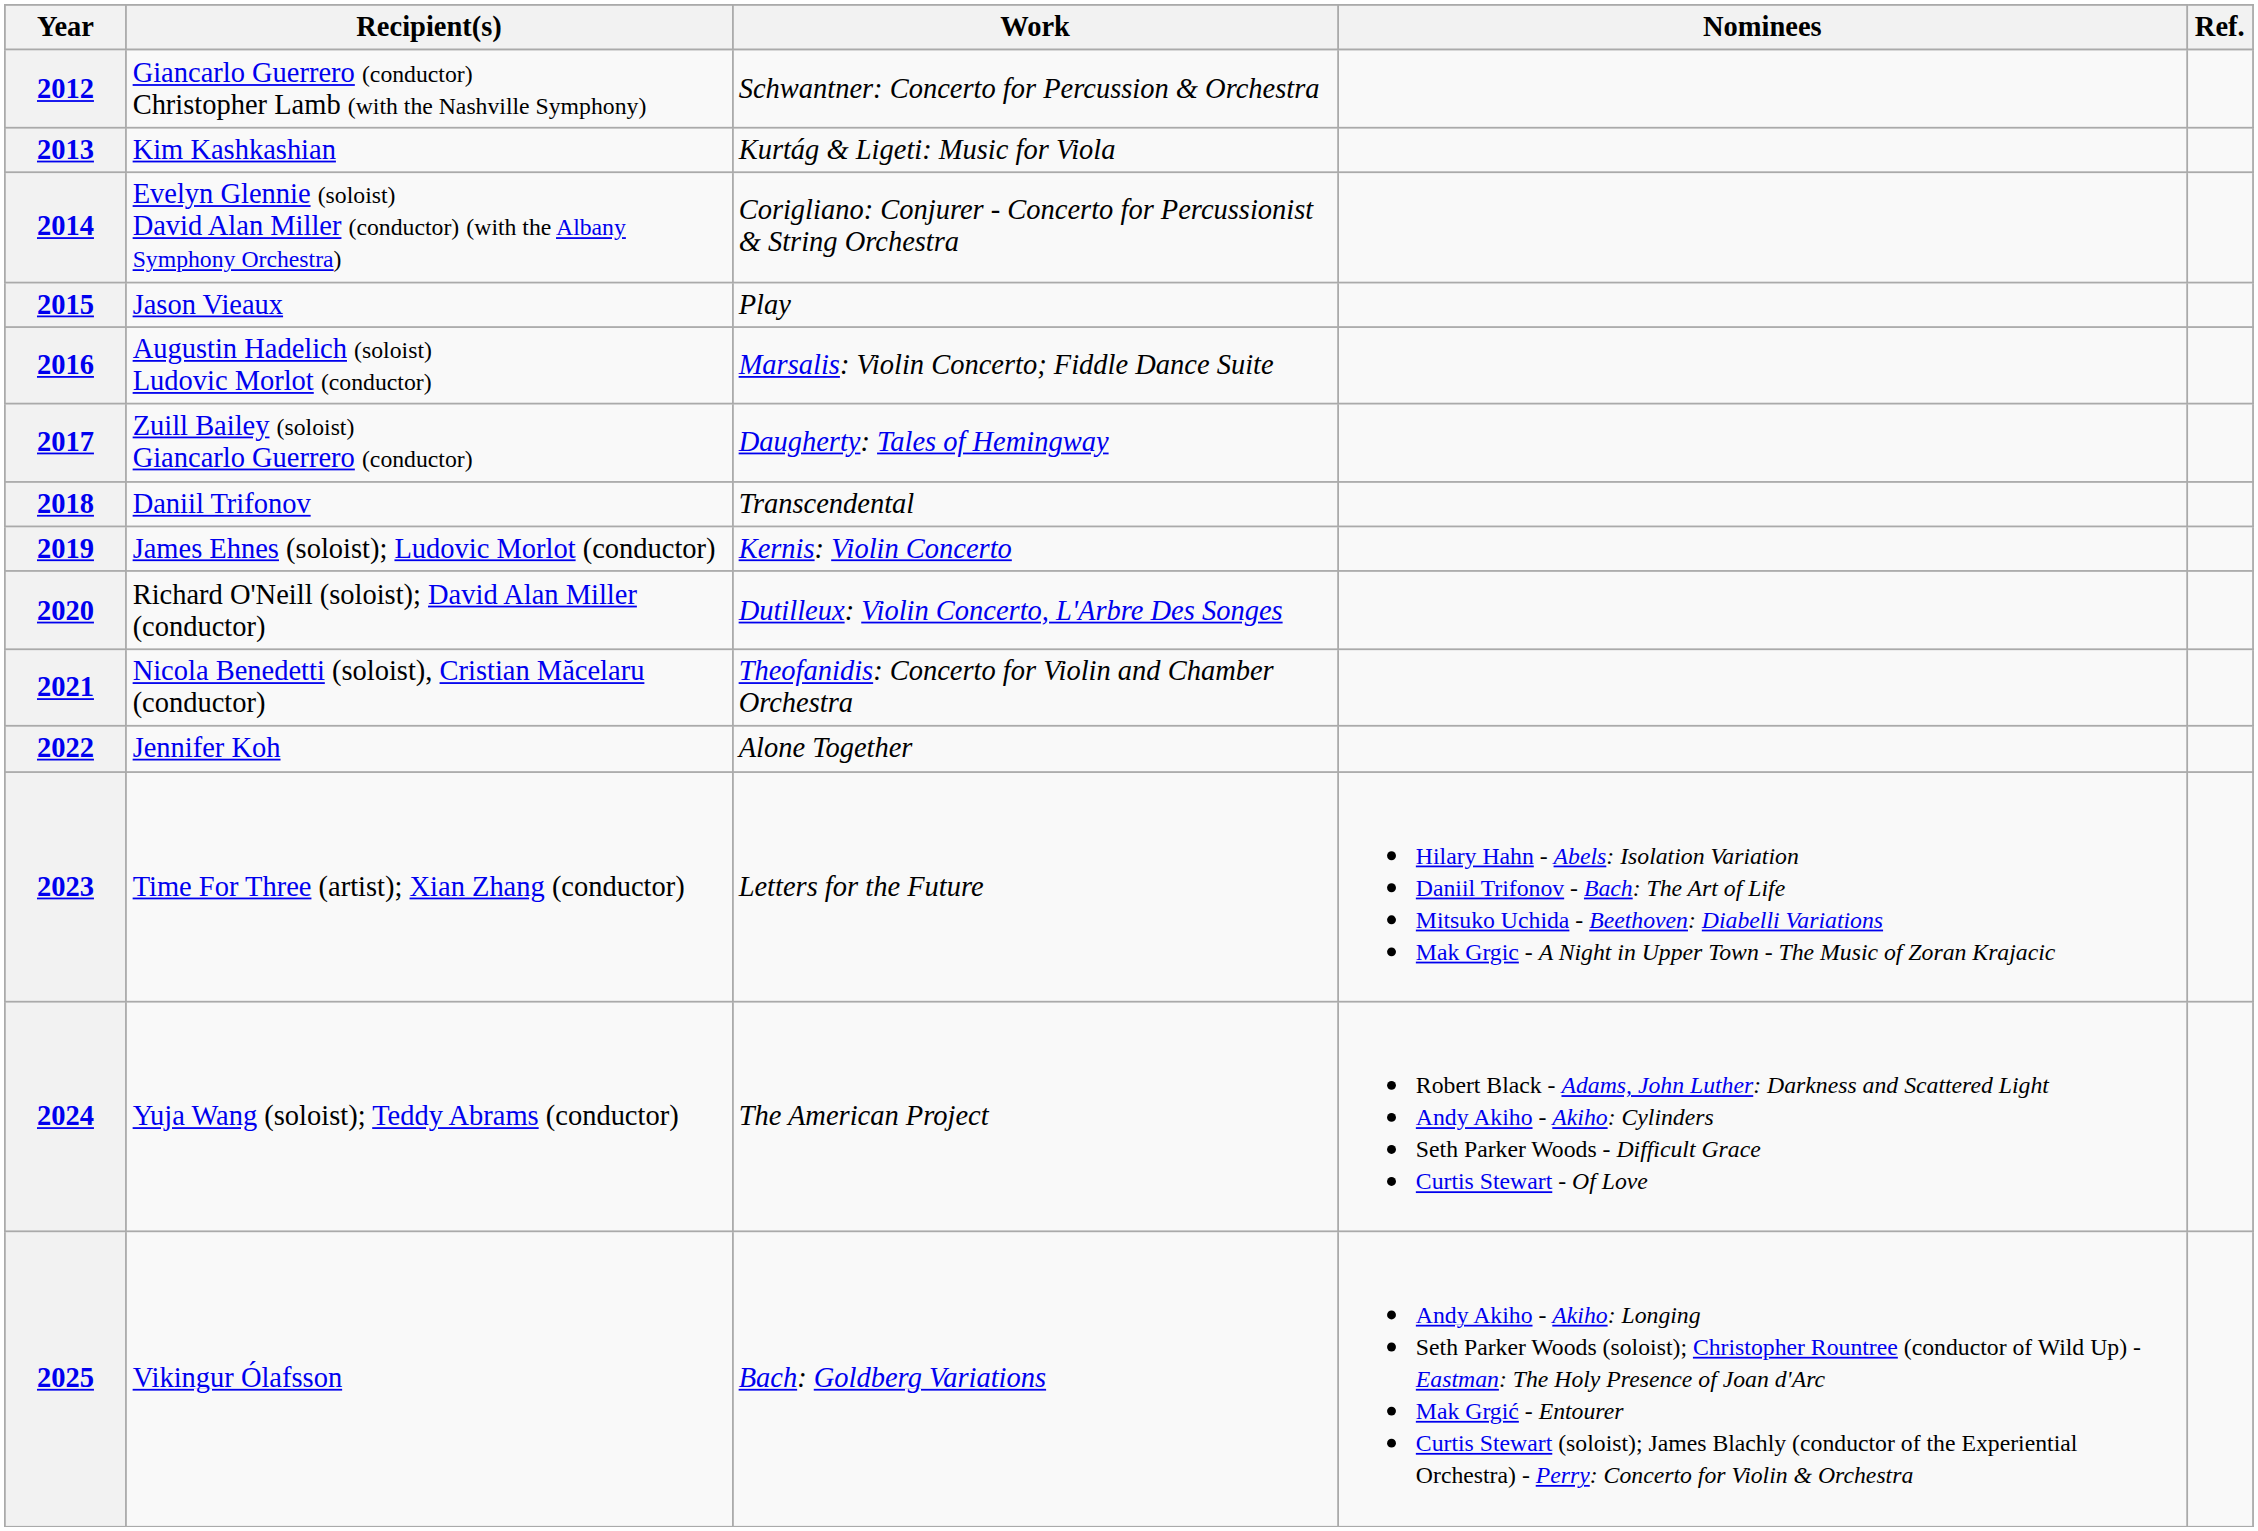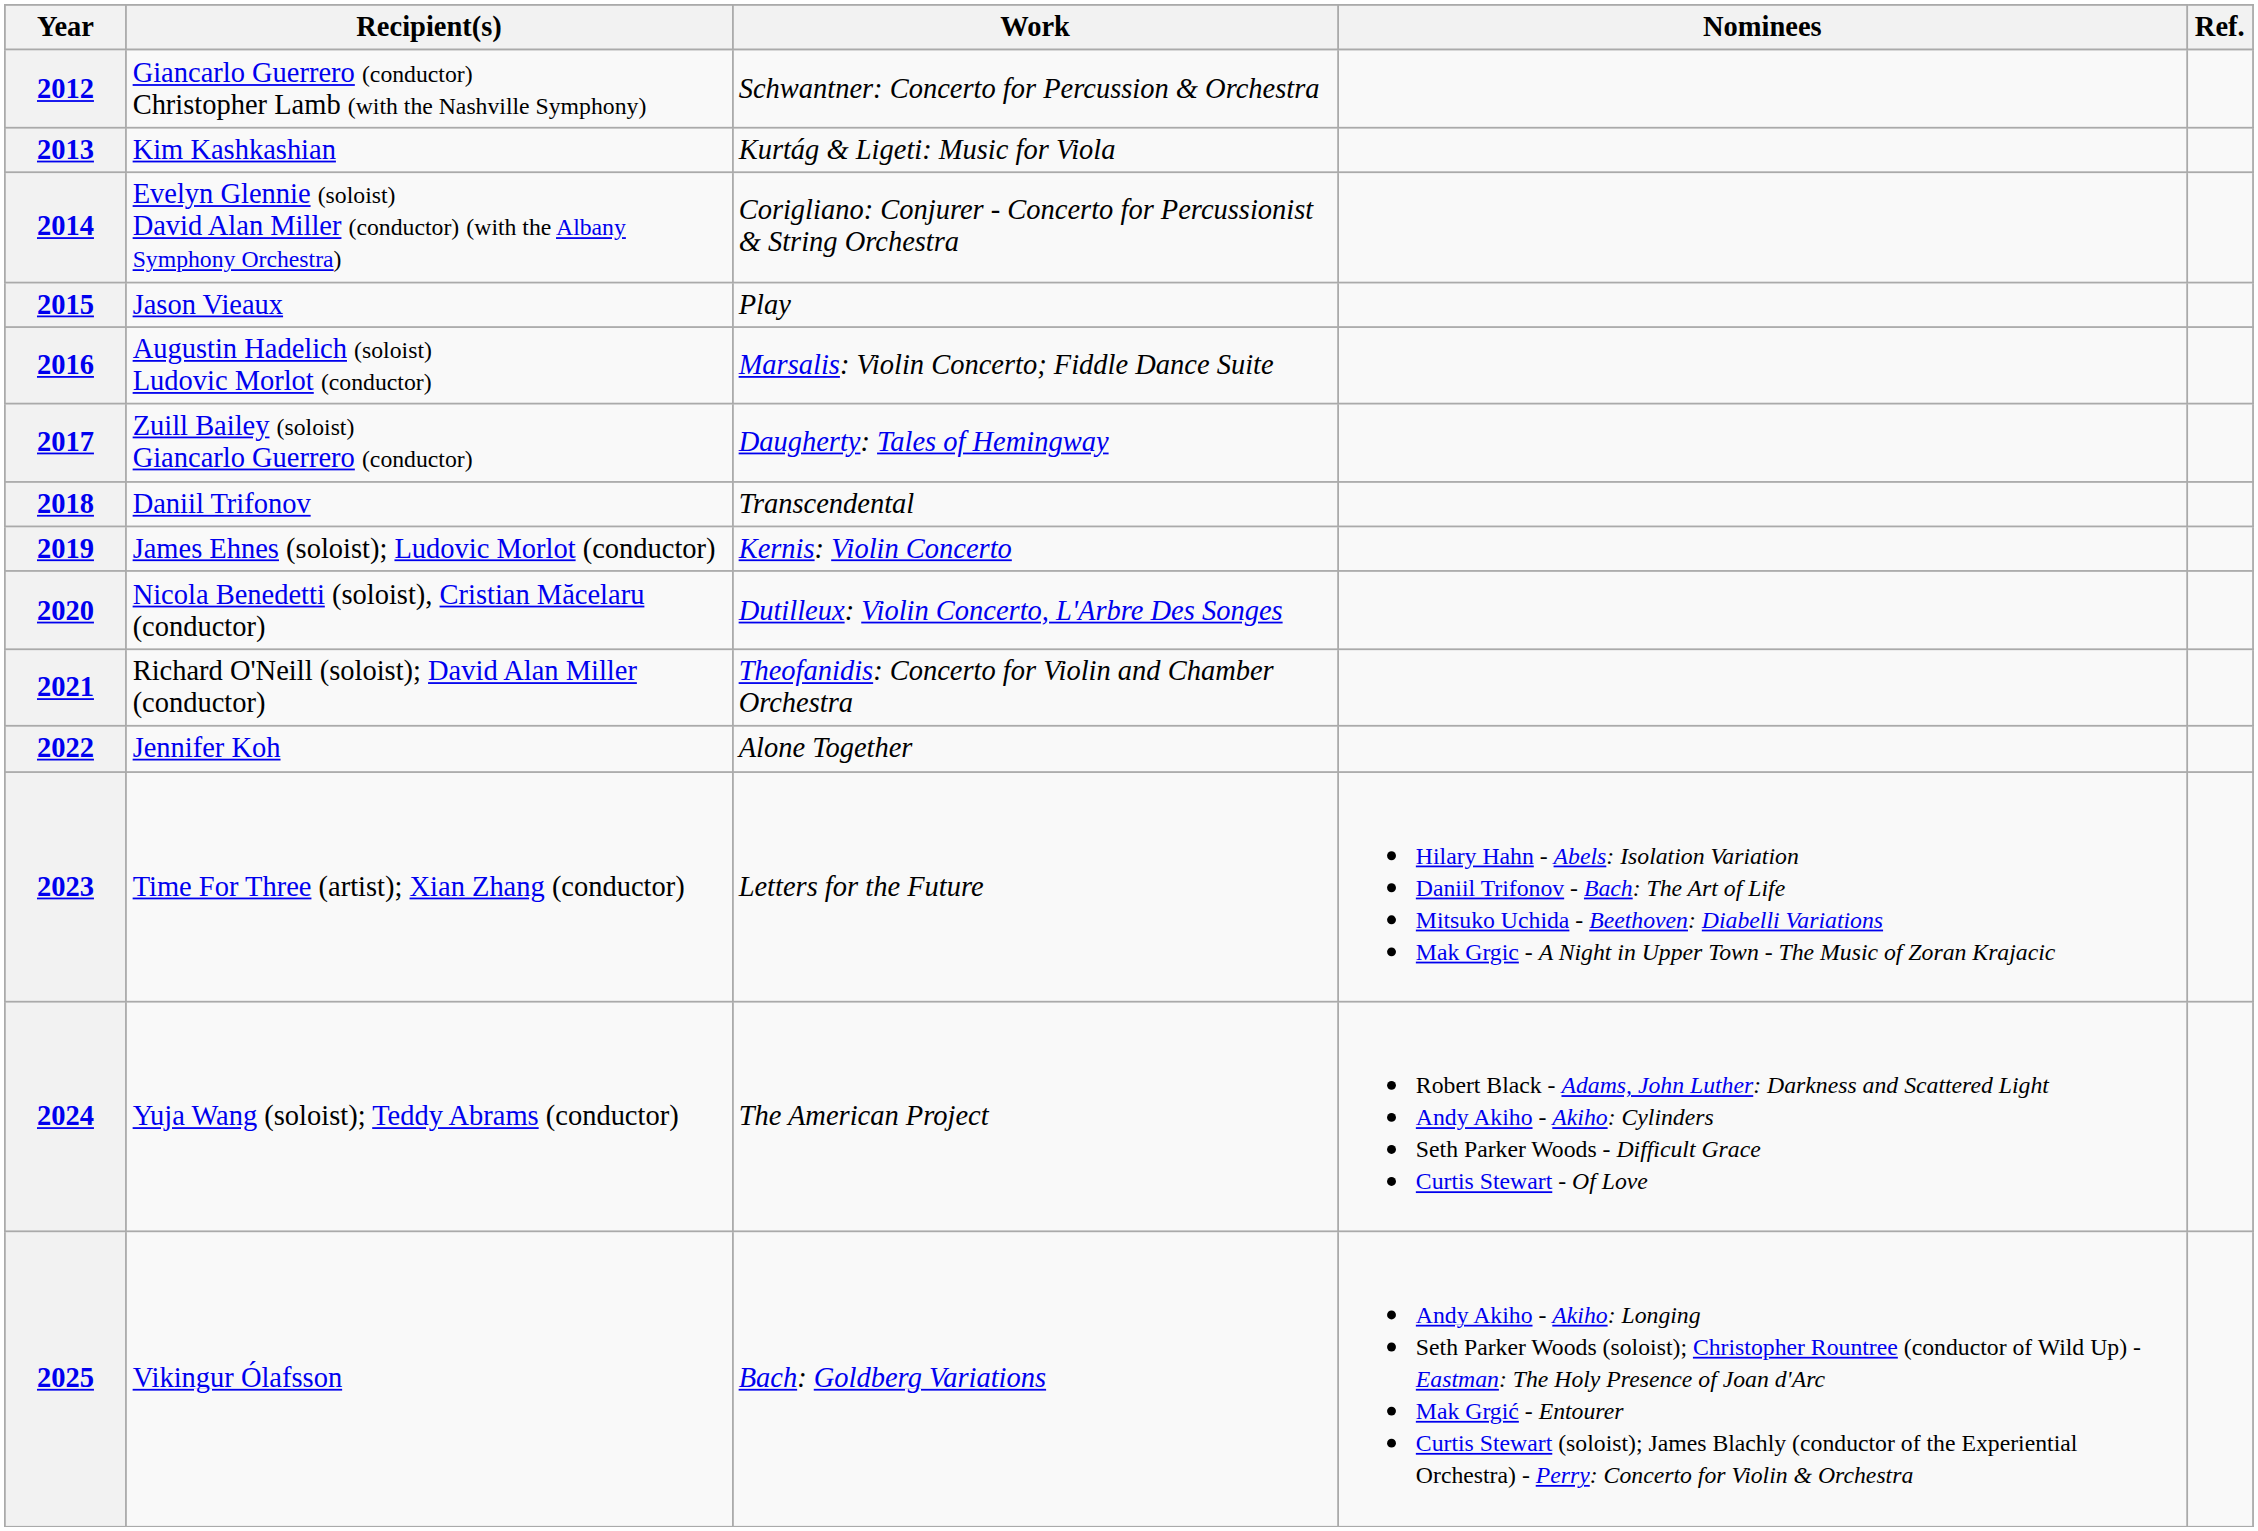2020 | Recipient(s): Richard O'Neill (soloist); David Alan Miller (conductor) -> Nicola Benedetti (soloist), Cristian Măcelaru (conductor)
2021 | Recipient(s): Nicola Benedetti (soloist), Cristian Măcelaru (conductor) -> Richard O'Neill (soloist); David Alan Miller (conductor)
